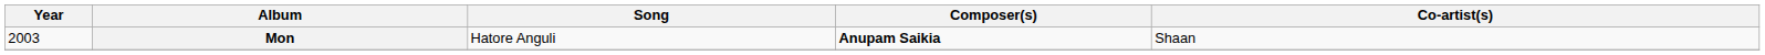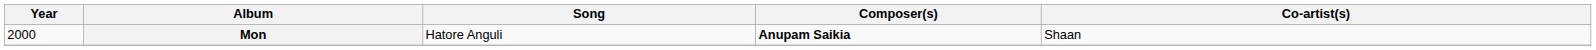Mon | Year: 2003 -> 2000
